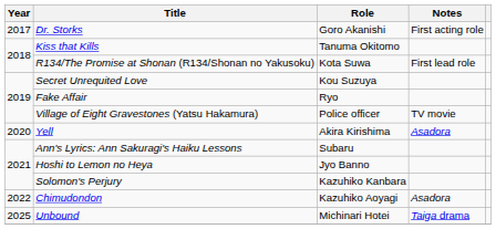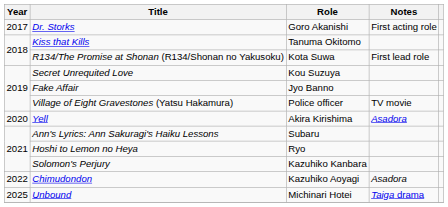Fake Affair | Role: Ryo -> Jyo Banno
Hoshi to Lemon no Heya | Role: Jyo Banno -> Ryo
